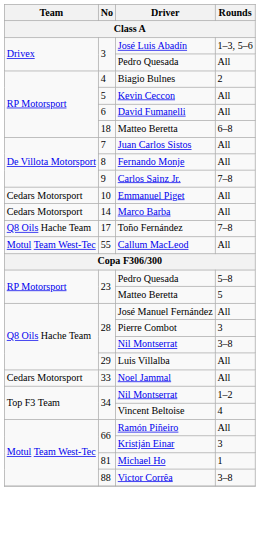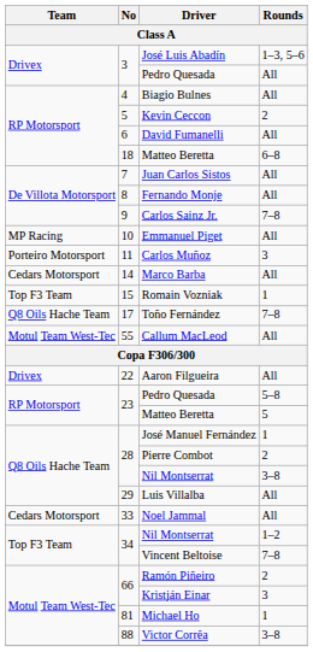Biagio Bulnes | Rounds: 2 -> All
Kevin Ceccon | Rounds: All -> 2
Emmanuel Piget | Team: Cedars Motorsport -> MP Racing
+ row: Porteiro Motorsport | 11 | Carlos Muñoz | 3
+ row: Top F3 Team | 15 | Romain Vozniak | 1
+ row: Drivex | 22 | Aaron Filgueira | All
José Manuel Fernández | Rounds: All -> 1
Pierre Combot | Rounds: 3 -> 2
Vincent Beltoise | Rounds: 4 -> 7–8
Ramón Piñeiro | Rounds: All -> 2
